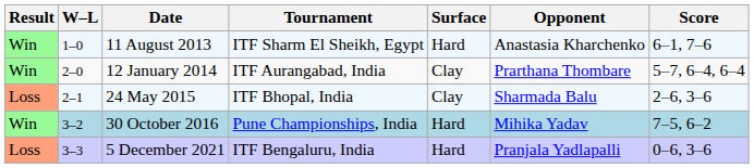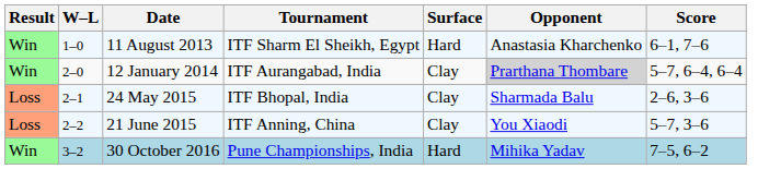12 January 2014 | Opponent: no background -> lightgrey background
+ row: Loss | 2–2 | 21 June 2015 | ITF Anning, China | Clay | You Xiaodi | 5–7, 3–6
- row: Loss | 3–3 | 5 December 2021 | ITF Bengaluru, India | Hard | Pranjala Yadlapalli | 0–6, 3–6
